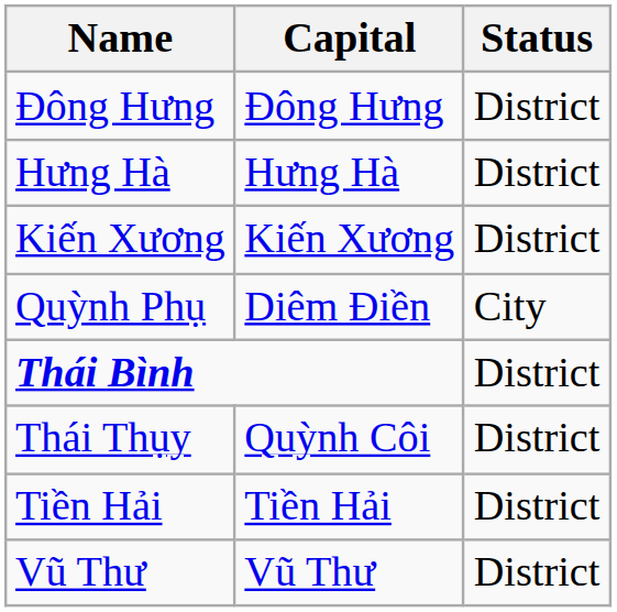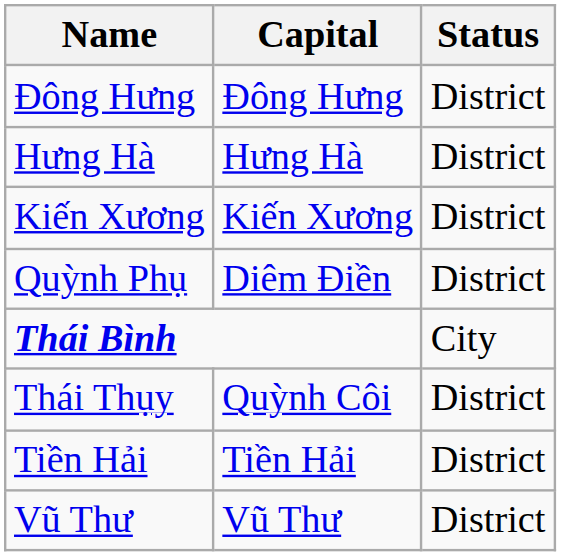Quỳnh Phụ | Status: City -> District
Thái Bình | Status: District -> City
